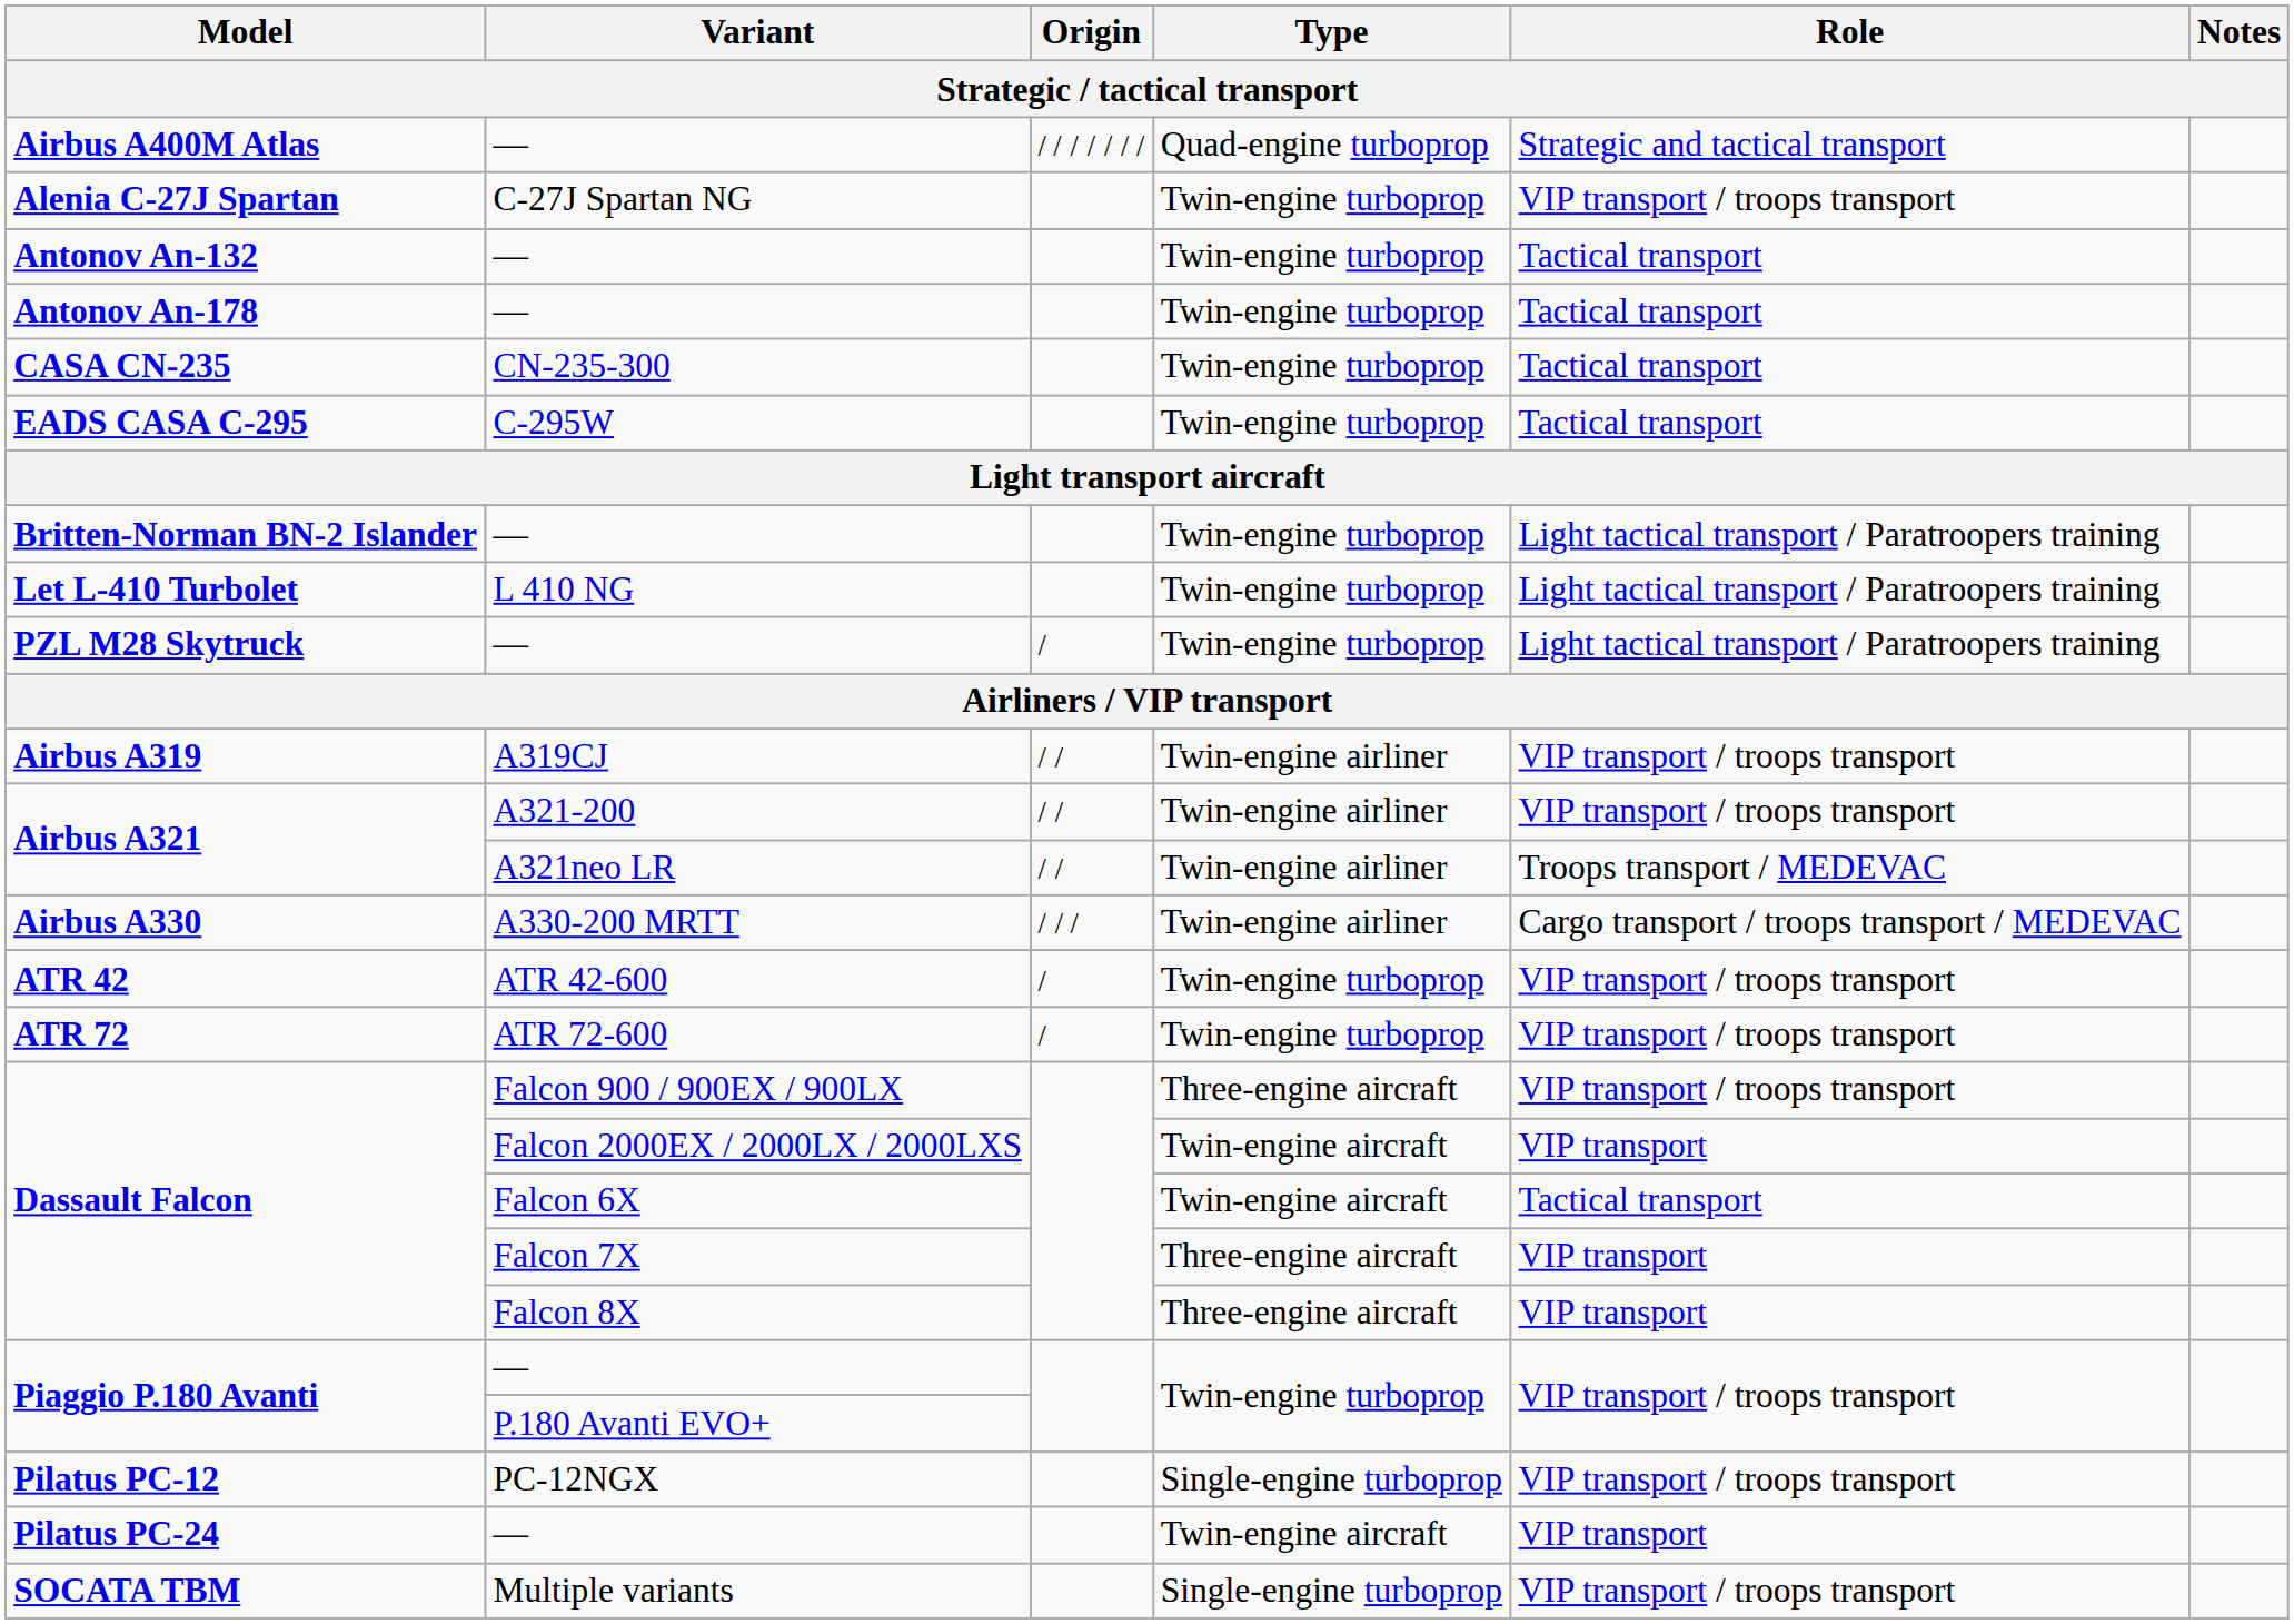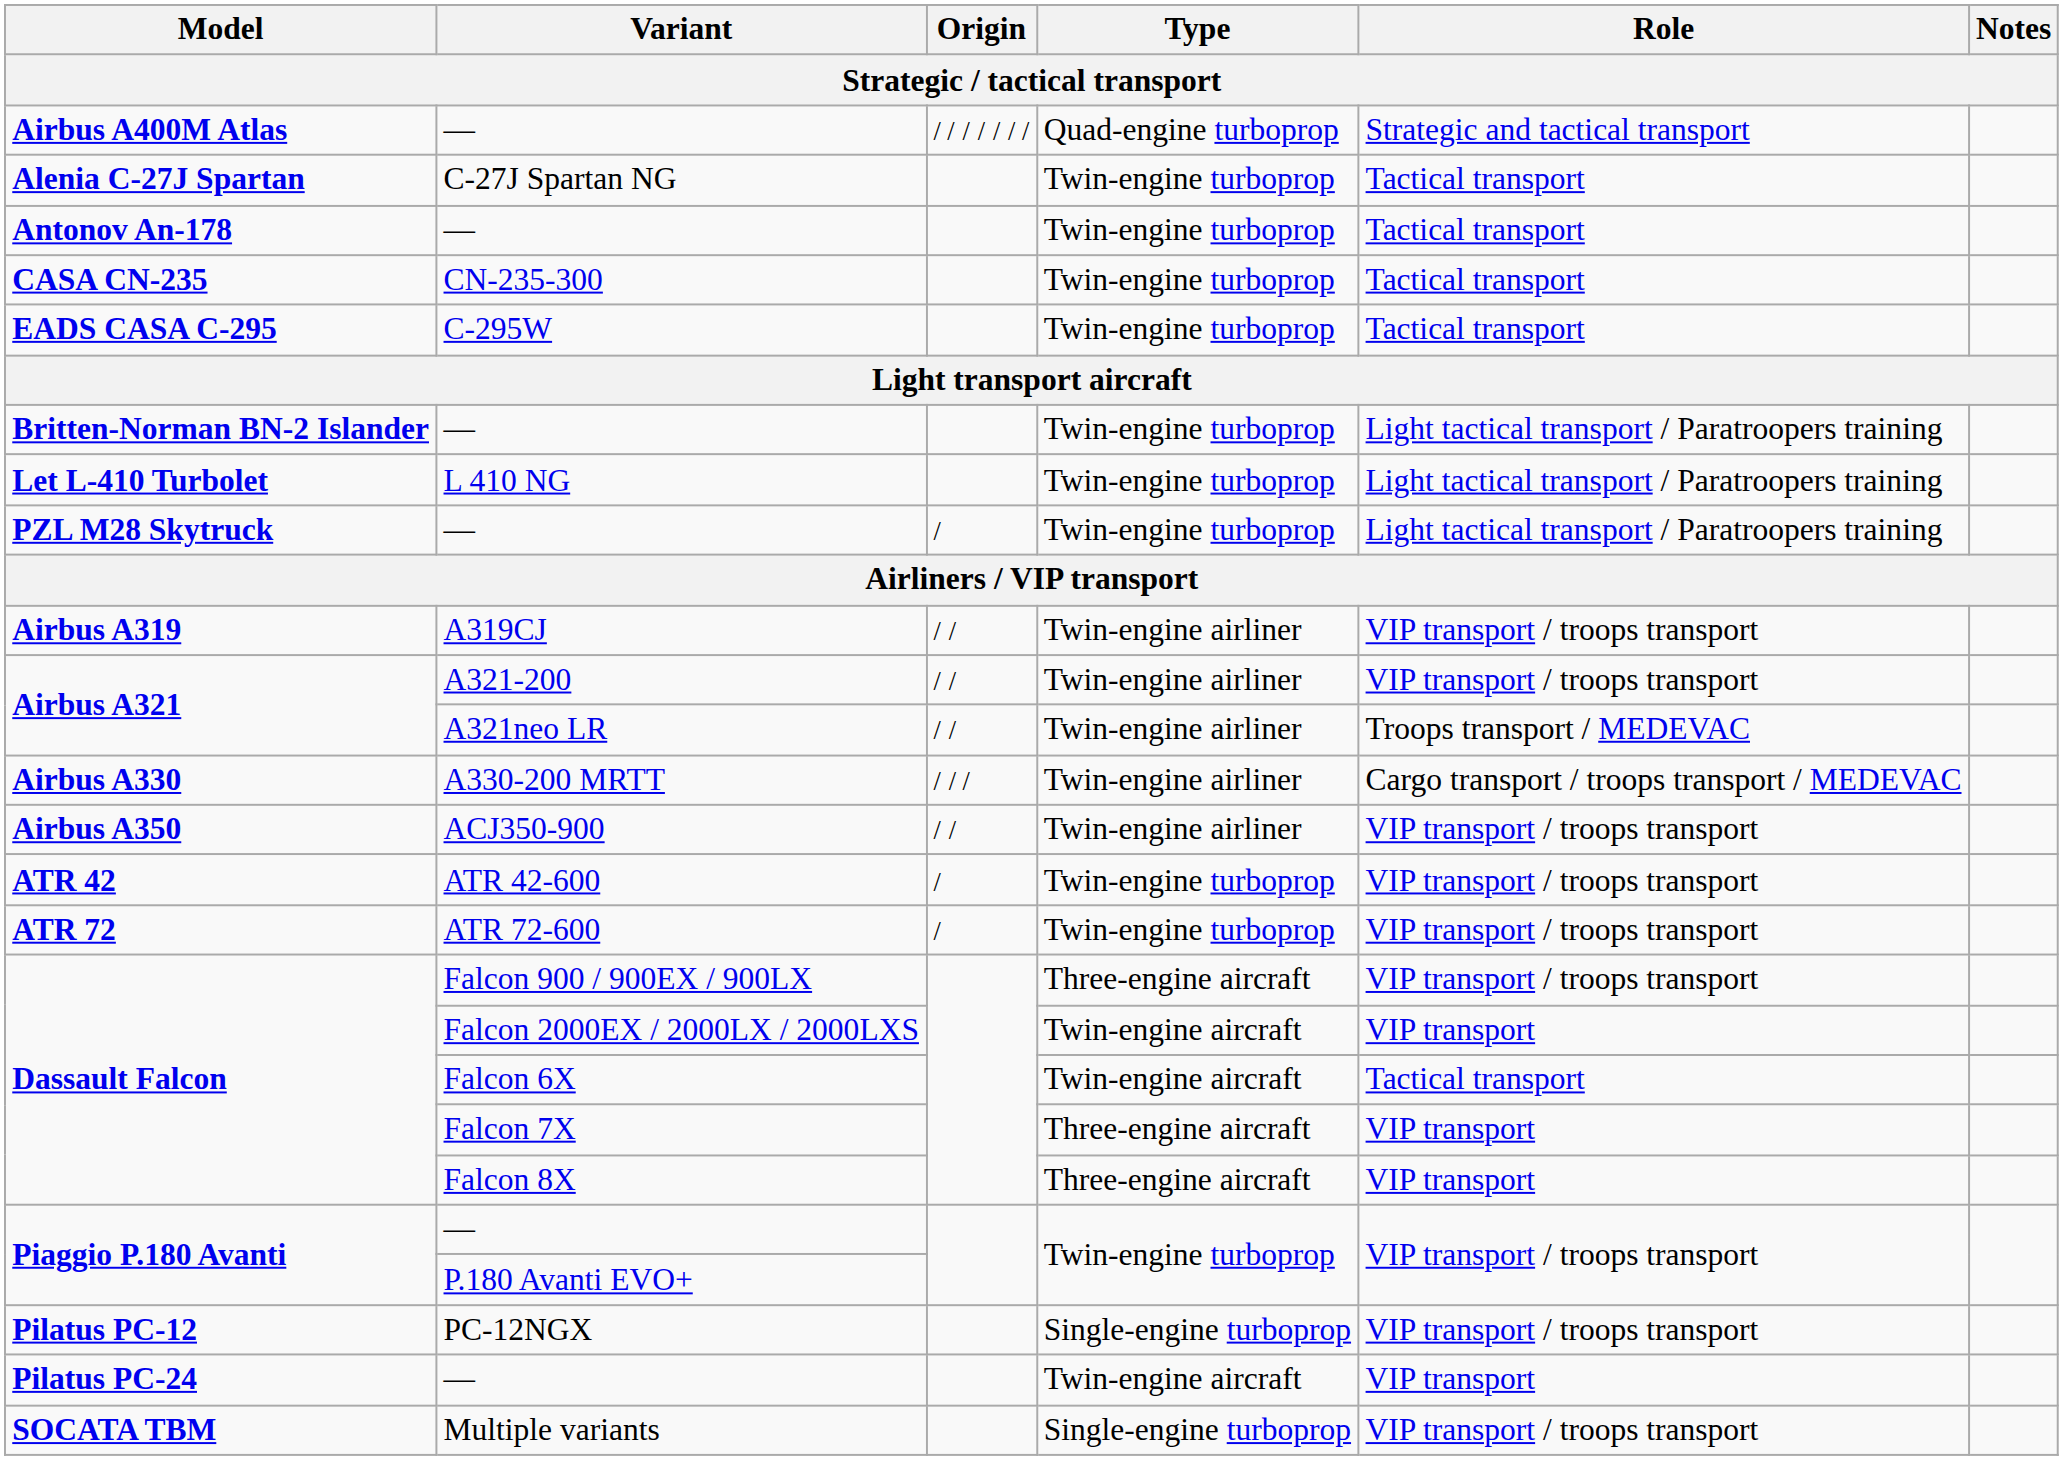Alenia C-27J Spartan | Role: VIP transport / troops transport -> Tactical transport
- row: Antonov An-132 | — | Twin-engine turboprop | Tactical transport
+ row: Airbus A350 | ACJ350-900 | / / | Twin-engine airliner | VIP transport / troops transport
